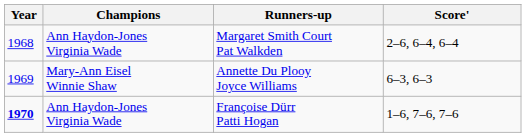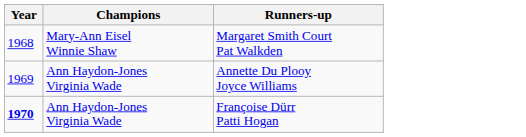- column: Score' | 2–6, 6–4, 6–4 | 6–3, 6–3 | 1–6, 7–6, 7–6
Margaret Smith Court Pat Walkden | Champions: Ann Haydon-Jones Virginia Wade -> Mary-Ann Eisel Winnie Shaw
Annette Du Plooy Joyce Williams | Champions: Mary-Ann Eisel Winnie Shaw -> Ann Haydon-Jones Virginia Wade
